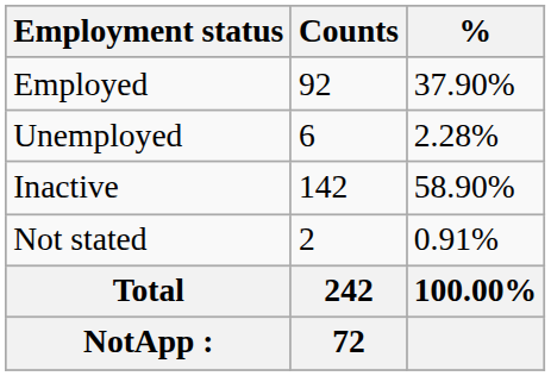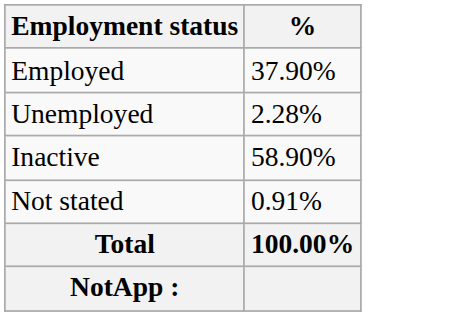- column: Counts | 92 | 6 | 142 | 2 | 242 | 72
